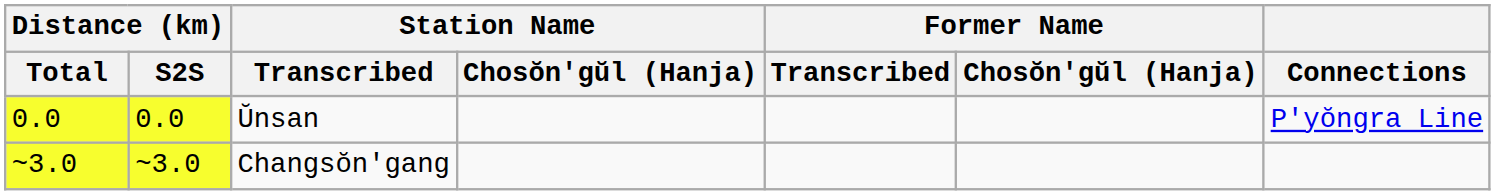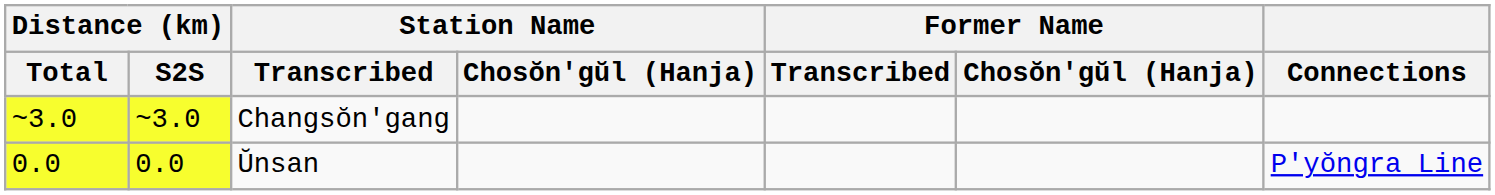rows swapped: Ŭnsan <-> Changsŏn'gang
